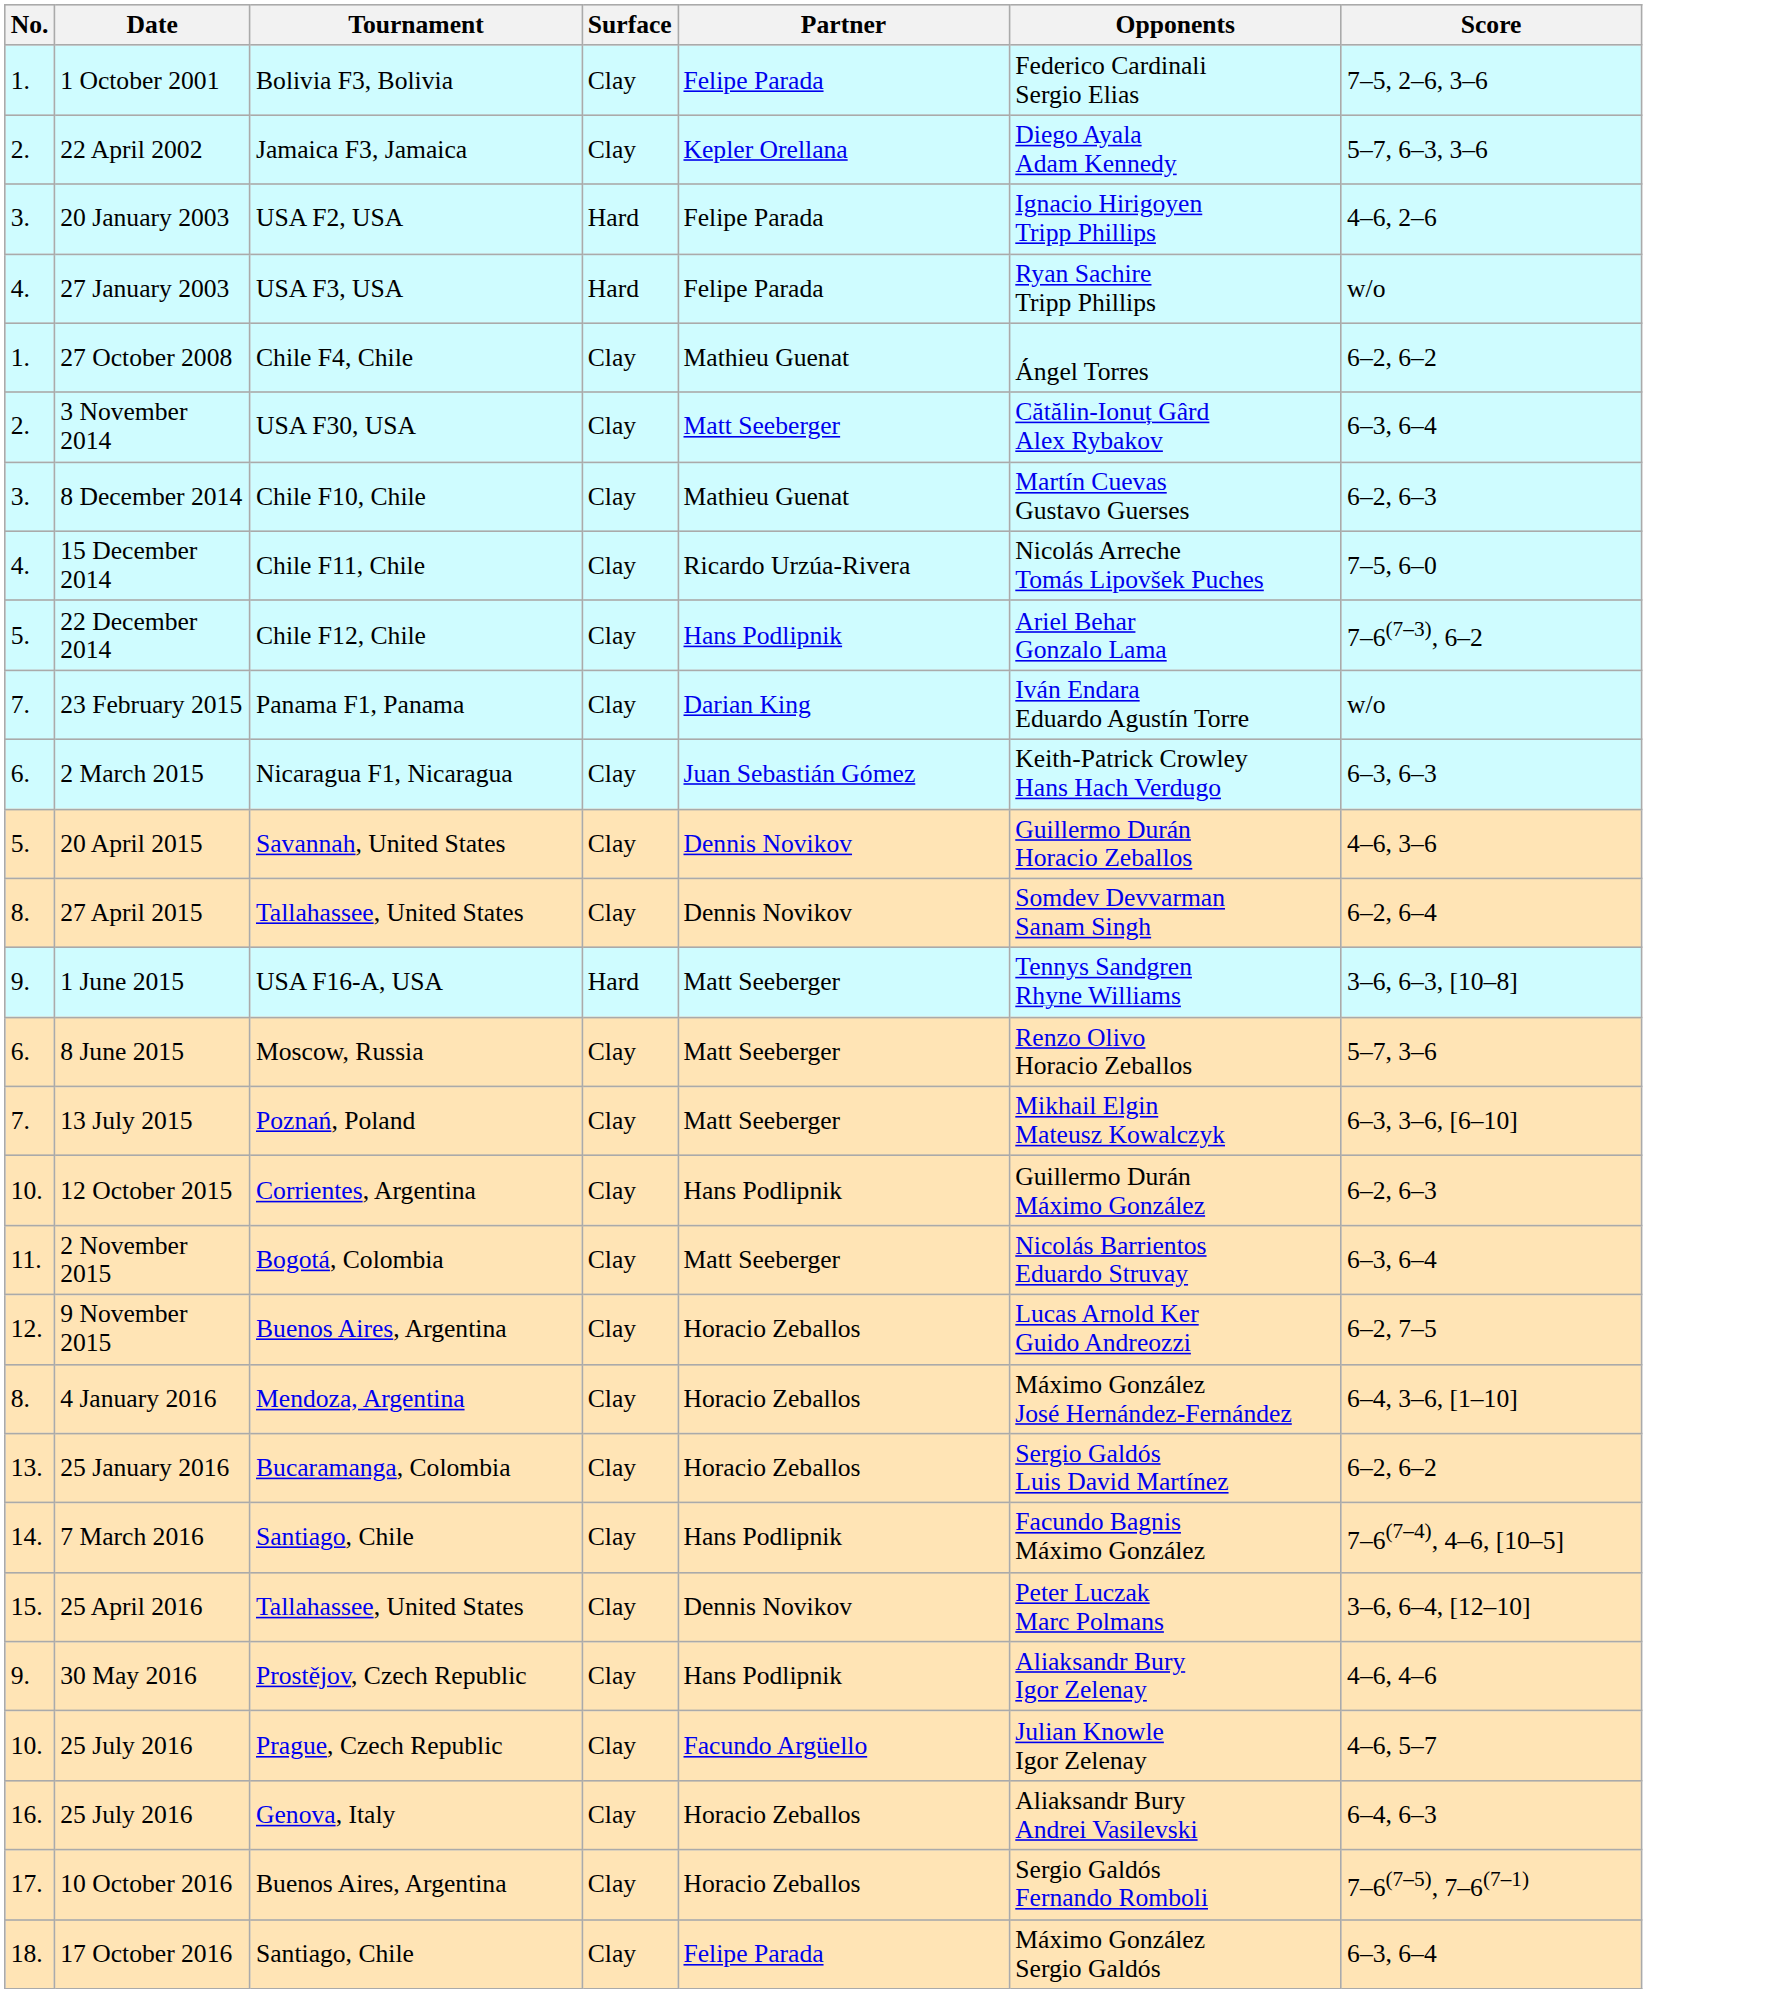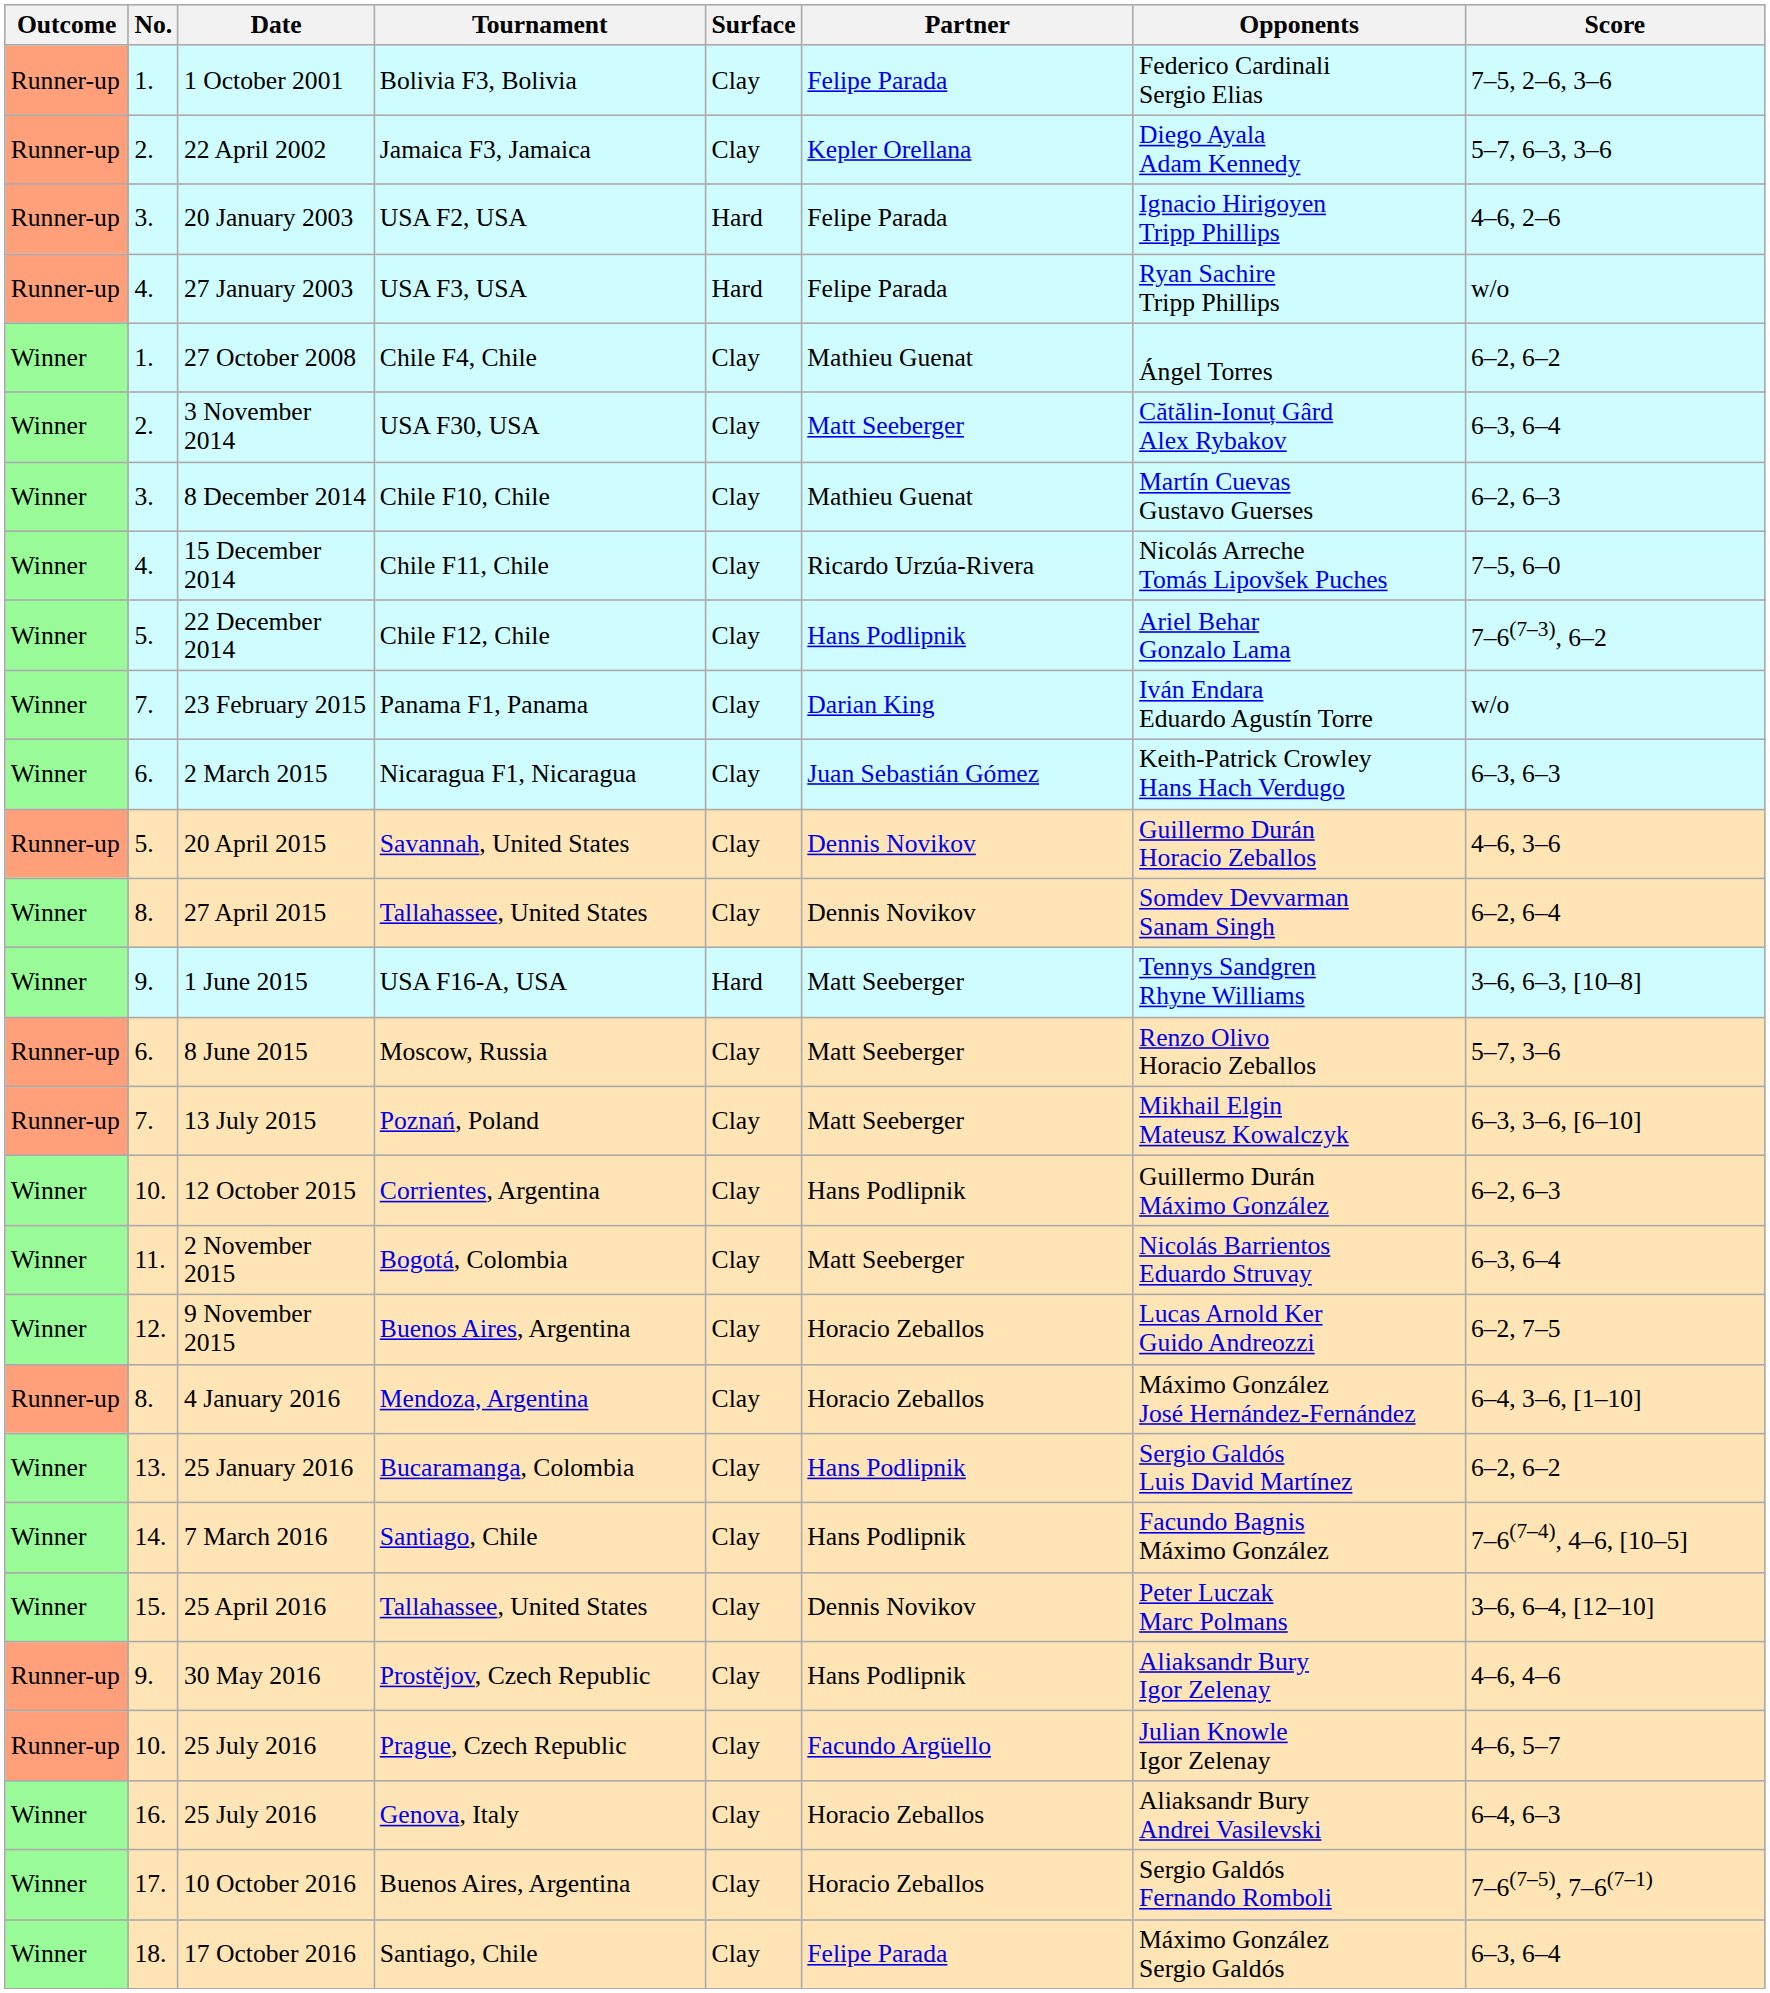+ column: Outcome | Runner-up | Runner-up | Runner-up | Runner-up | Winner | Winner | Winner | Winner | Winner | Winner | Winner | Runner-up | Winner | Winner | Runner-up | Runner-up | Winner | Winner | Winner | Runner-up | Winner | Winner | Winner | Runner-up | Runner-up | Winner | Winner | Winner
25 January 2016 | Partner: Horacio Zeballos -> Hans Podlipnik
